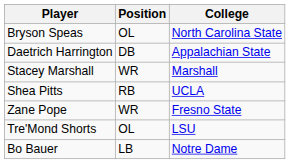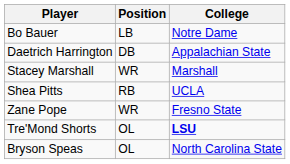rows swapped: Bo Bauer <-> Bryson Speas
Tre'Mond Shorts | College: normal -> bold
